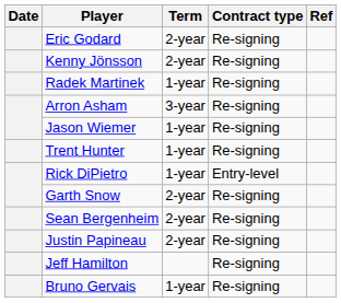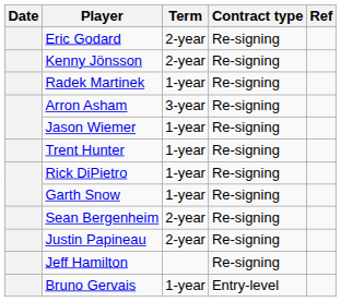Rick DiPietro | Contract type: Entry-level -> Re-signing
Garth Snow | Term: 2-year -> 1-year
Bruno Gervais | Contract type: Re-signing -> Entry-level
